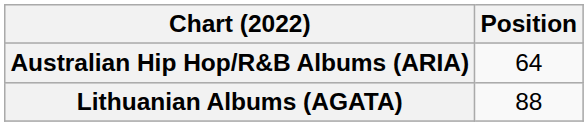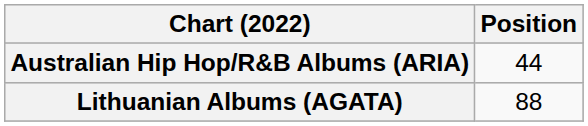Australian Hip Hop/R&B Albums (ARIA) | Position: 64 -> 44
